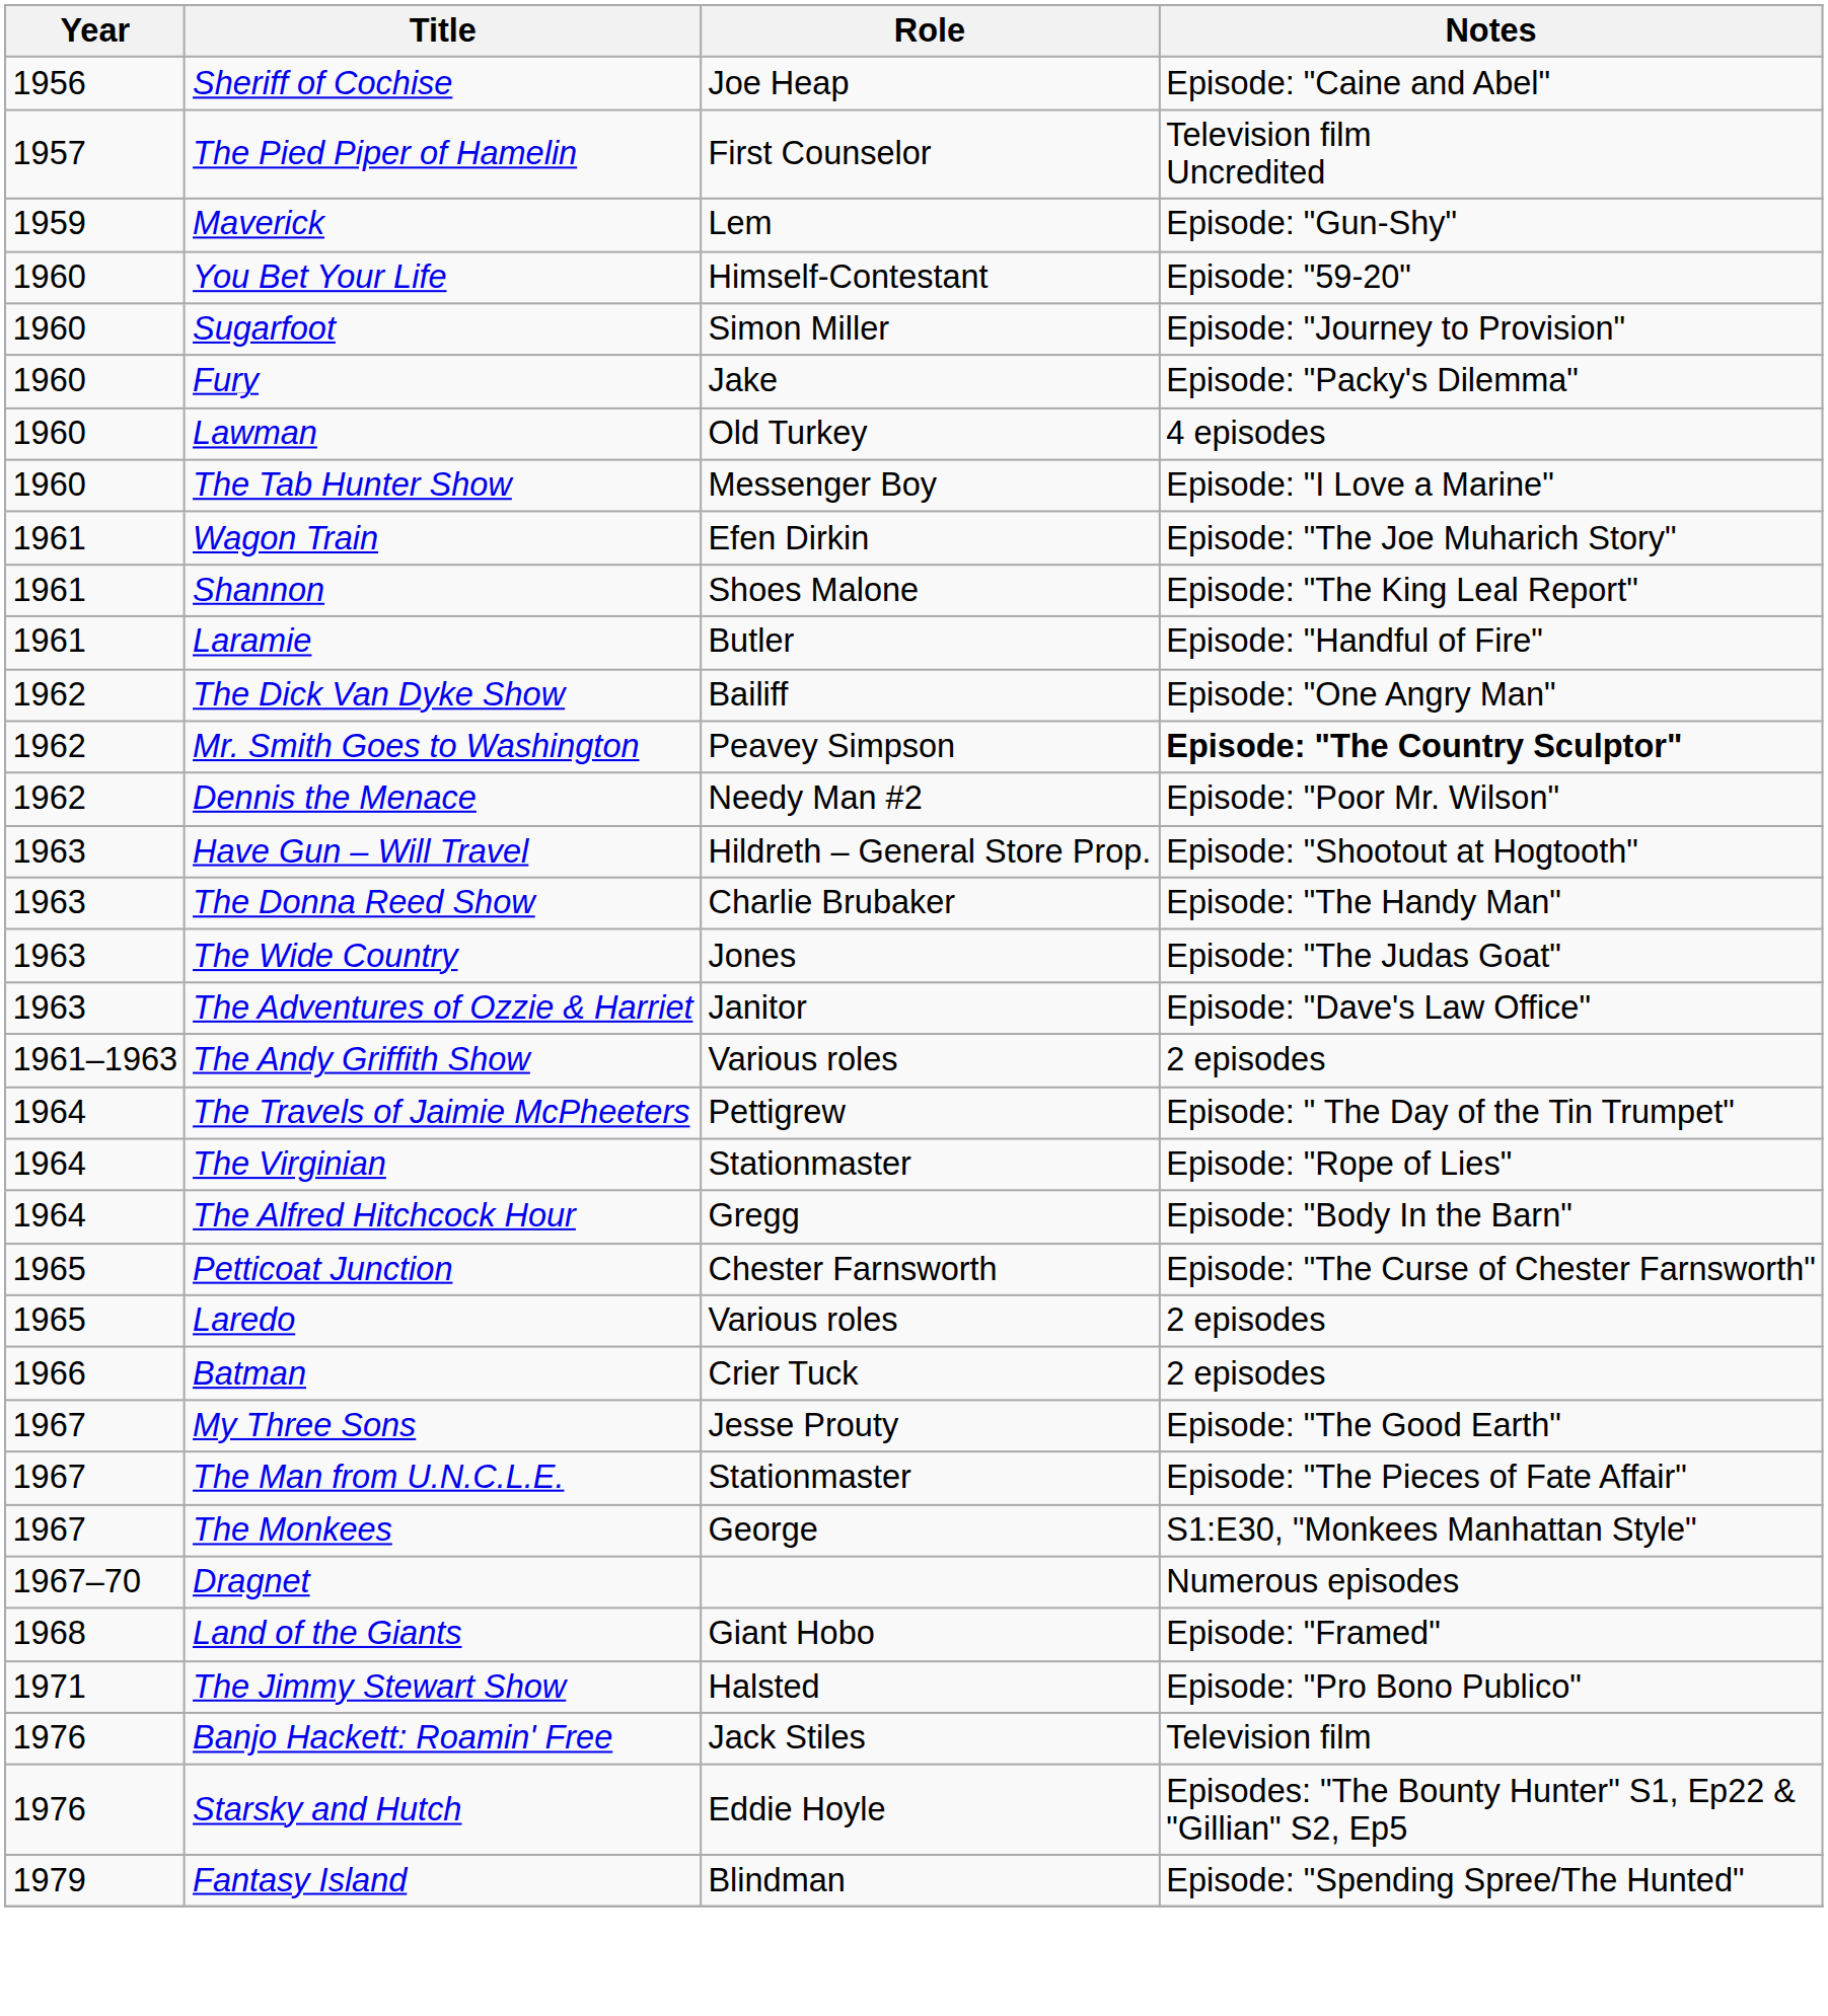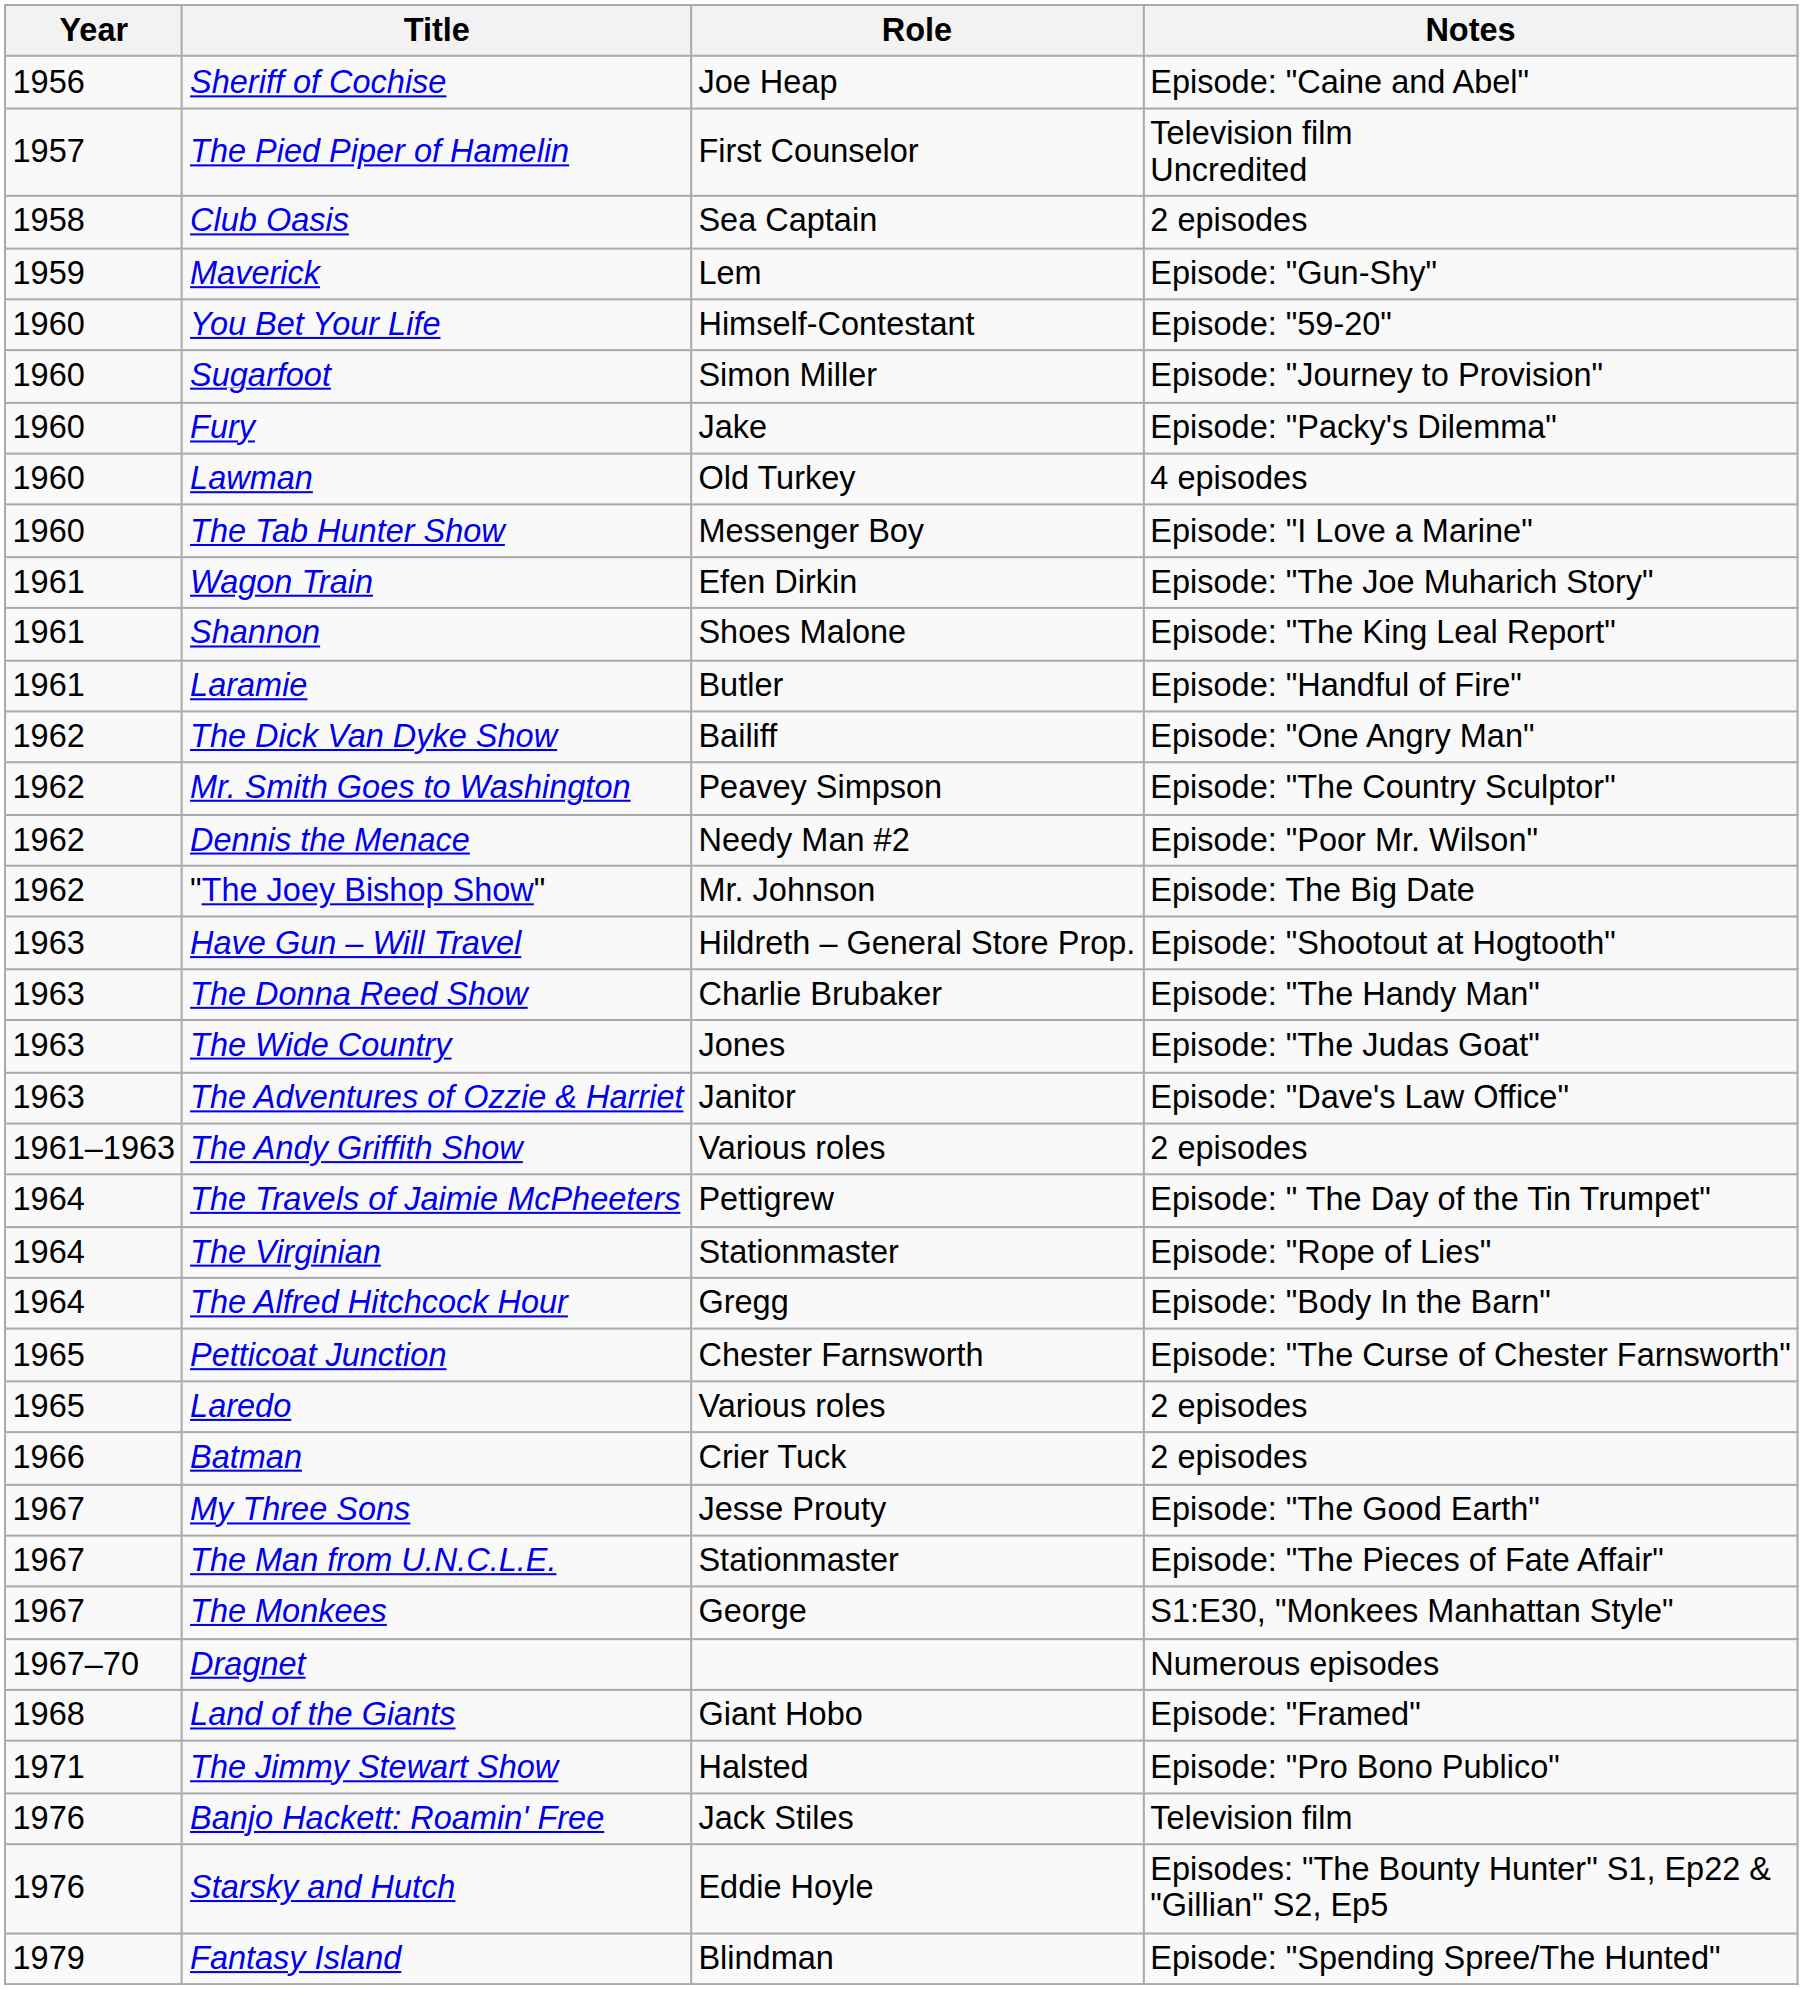+ row: 1958 | Club Oasis | Sea Captain | 2 episodes
Mr. Smith Goes to Washington | Notes: bold -> normal
+ row: 1962 | "The Joey Bishop Show" | Mr. Johnson | Episode: The Big Date
